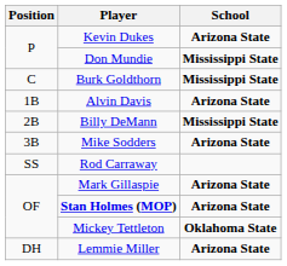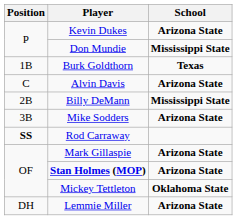Burk Goldthorn | Position: C -> 1B
Burk Goldthorn | School: Mississippi State -> Texas
Alvin Davis | Position: 1B -> C
Rod Carraway | Position: normal -> bold
